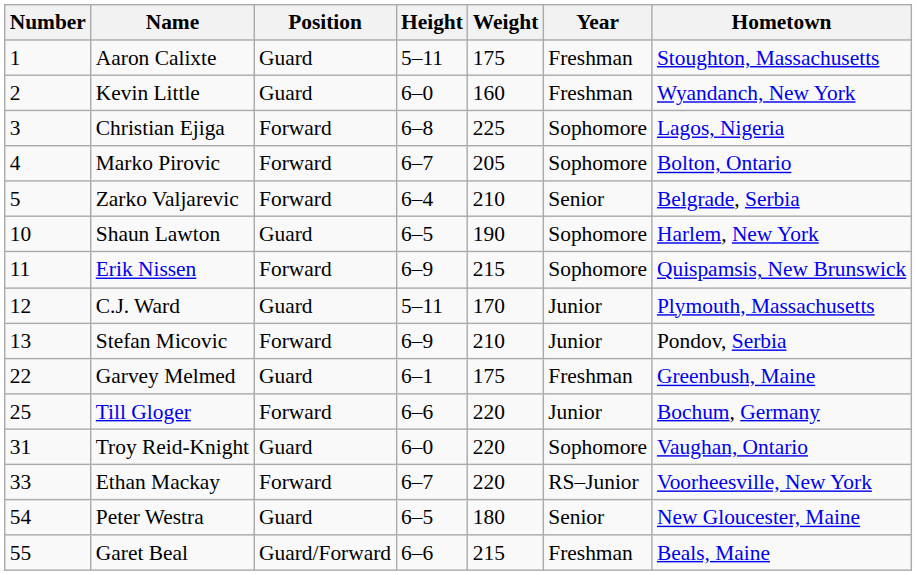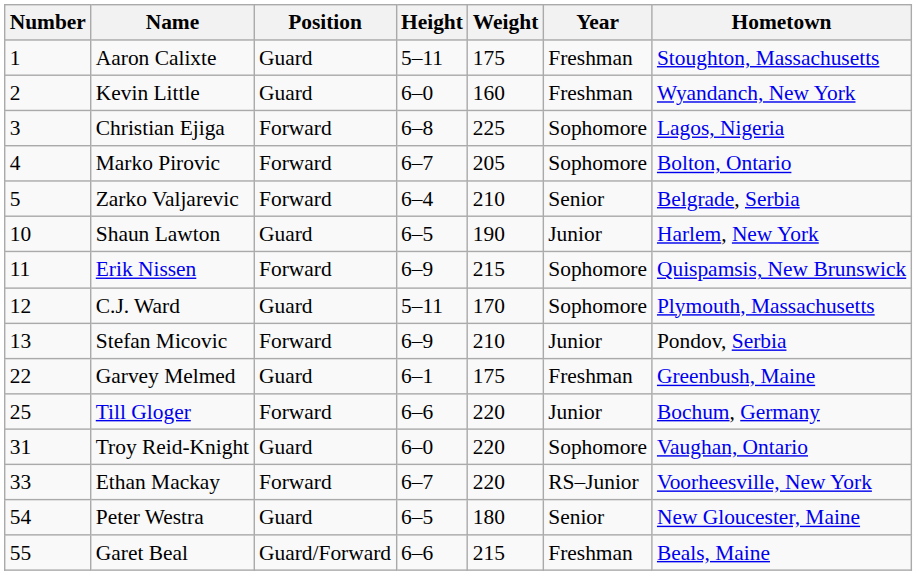Shaun Lawton | Year: Sophomore -> Junior
C.J. Ward | Year: Junior -> Sophomore
